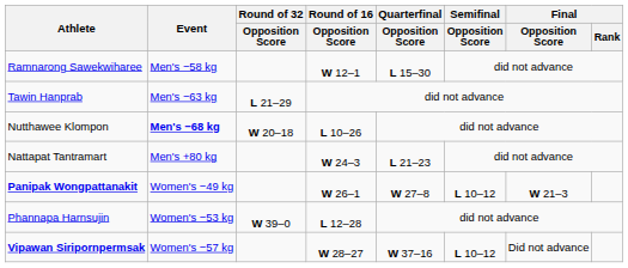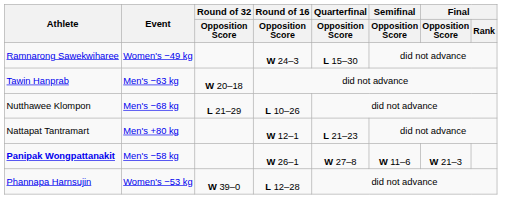Ramnarong Sawekwiharee | Event: Men's −58 kg -> Women's −49 kg
Ramnarong Sawekwiharee | Round of 16 / Opposition Score: W 12–1 -> W 24–3
Tawin Hanprab | Round of 32 / Opposition Score: L 21–29 -> W 20–18
Nutthawee Klompon | Event: bold -> normal
Nutthawee Klompon | Round of 32 / Opposition Score: W 20–18 -> L 21–29
Nattapat Tantramart | Round of 16 / Opposition Score: W 24–3 -> W 12–1
Panipak Wongpattanakit | Event: Women's −49 kg -> Men's −58 kg
Panipak Wongpattanakit | Semifinal / Opposition Score: L 10–12 -> W 11–6
- row: Vipawan Siripornpermsak | Women's −57 kg | W 28–27 | W 37–16 | L 10–12 | Did not advance
